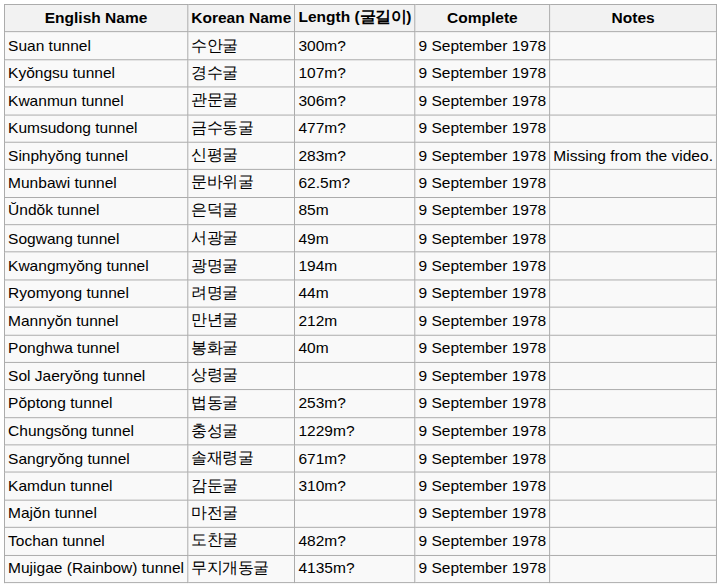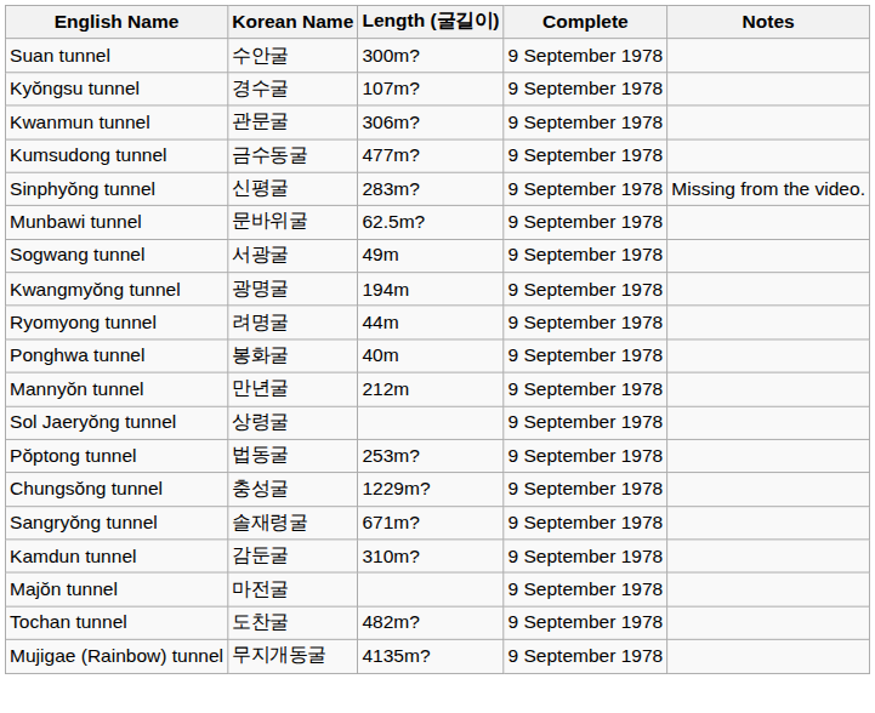- row: Ŭndŏk tunnel | 은덕굴 | 85m | 9 September 1978
rows swapped: Mannyŏn tunnel <-> Ponghwa tunnel
